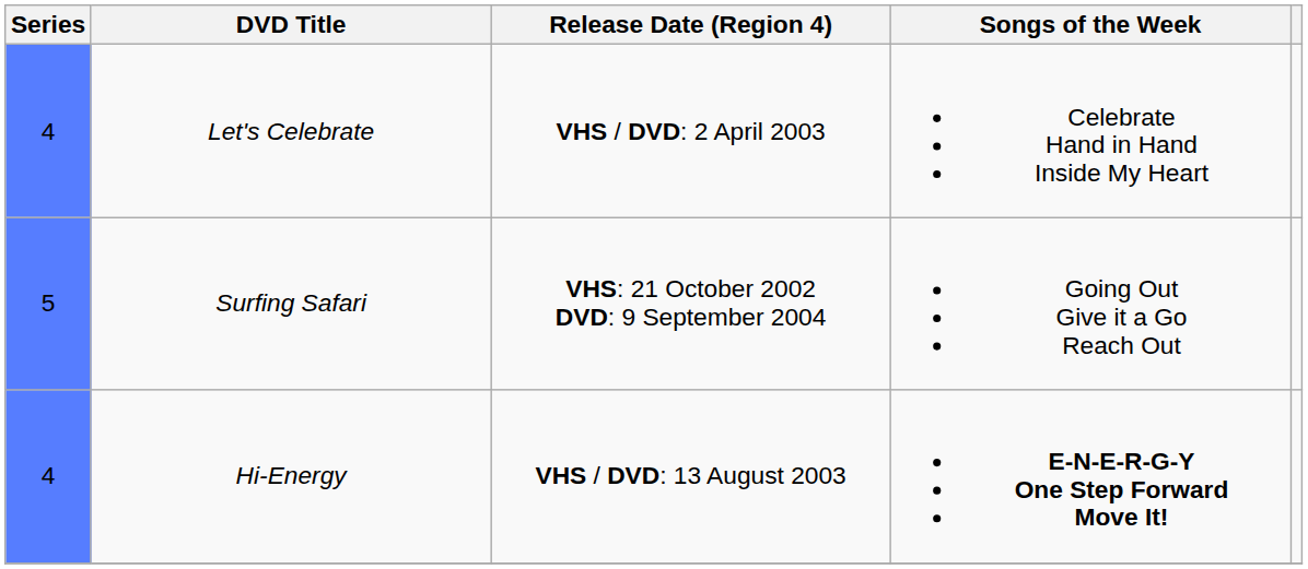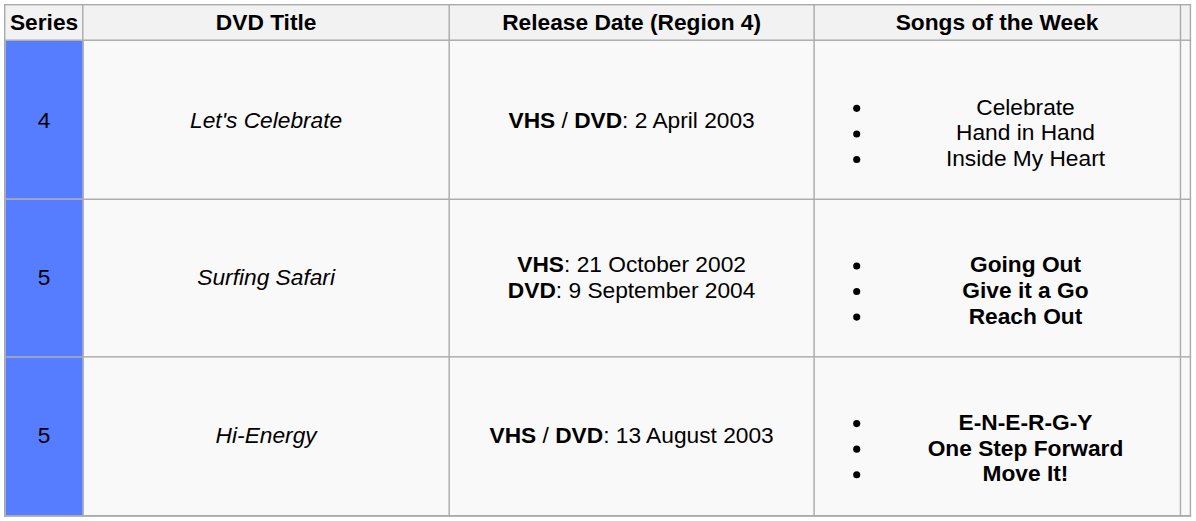Surfing Safari | Songs of the Week: normal -> bold
Hi-Energy | Series: 4 -> 5
